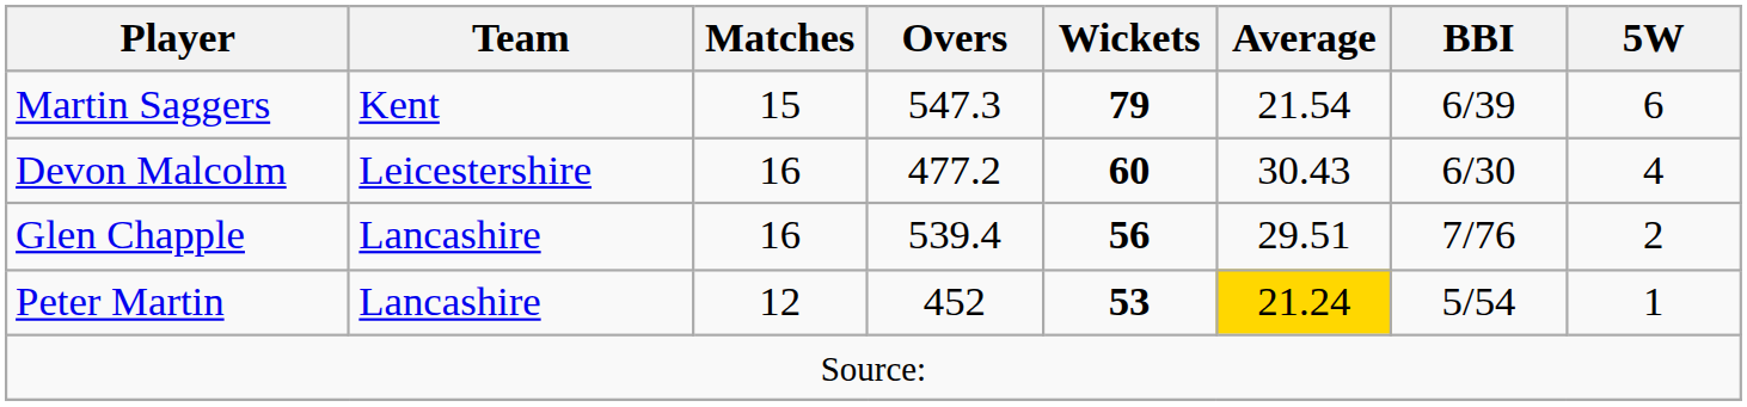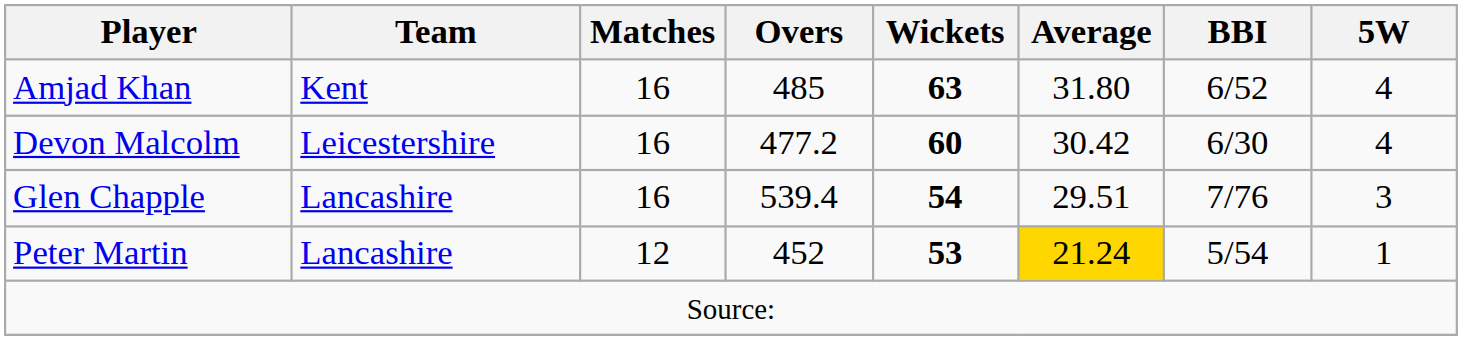- row: Martin Saggers | Kent | 15 | 547.3 | 79 | 21.54 | 6/39 | 6
+ row: Amjad Khan | Kent | 16 | 485 | 63 | 31.80 | 6/52 | 4
Devon Malcolm | Average: 30.43 -> 30.42
Glen Chapple | Wickets: 56 -> 54
Glen Chapple | 5W: 2 -> 3
